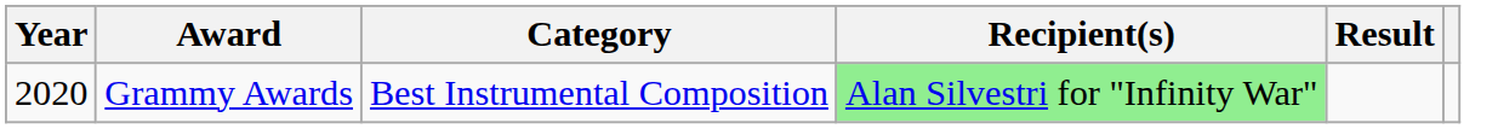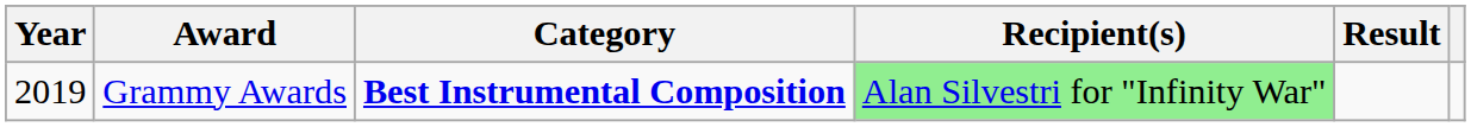Grammy Awards | Year: 2020 -> 2019
Grammy Awards | Category: normal -> bold
